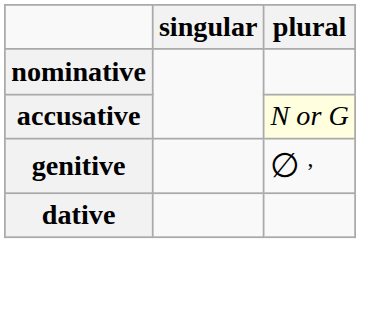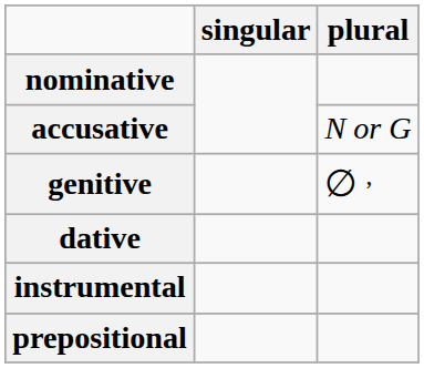accusative | plural: lightyellow background -> no background
+ row: instrumental
+ row: prepositional
